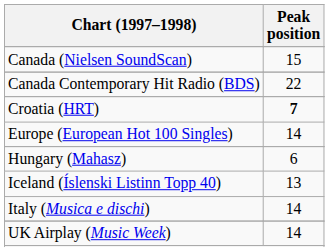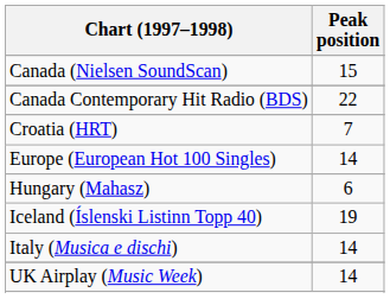Croatia (HRT) | Peak position: bold -> normal
Iceland (Íslenski Listinn Topp 40) | Peak position: 13 -> 19
